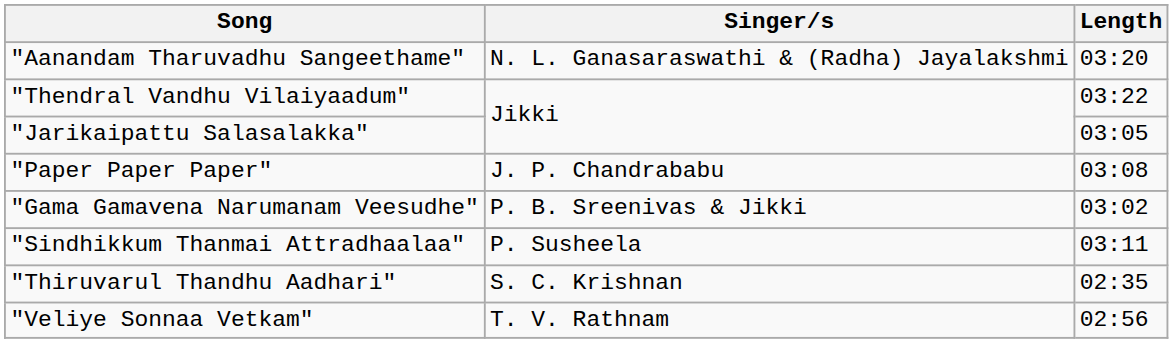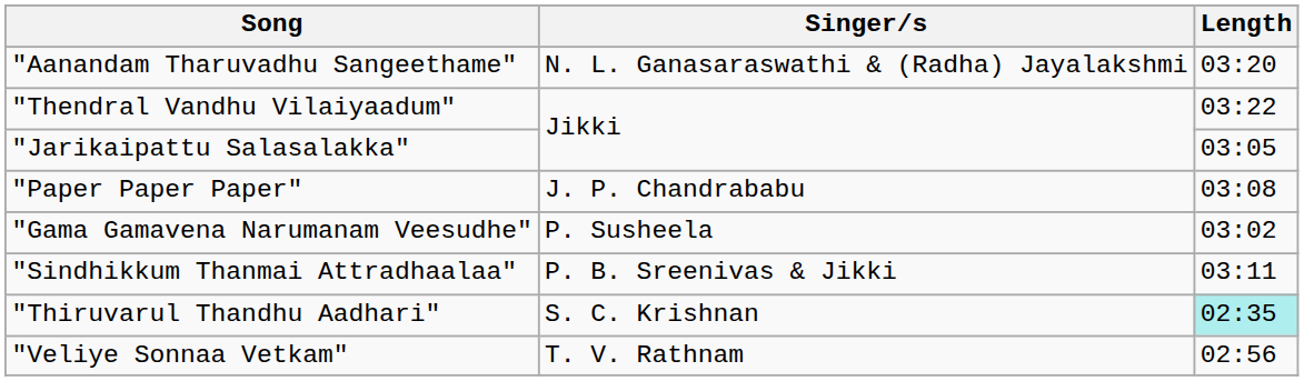"Gama Gamavena Narumanam Veesudhe" | Singer/s: P. B. Sreenivas & Jikki -> P. Susheela
"Sindhikkum Thanmai Attradhaalaa" | Singer/s: P. Susheela -> P. B. Sreenivas & Jikki
"Thiruvarul Thandhu Aadhari" | Length: no background -> paleturquoise background
